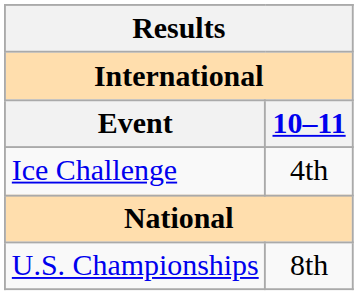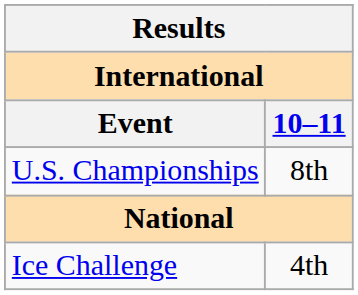rows swapped: Ice Challenge <-> U.S. Championships
